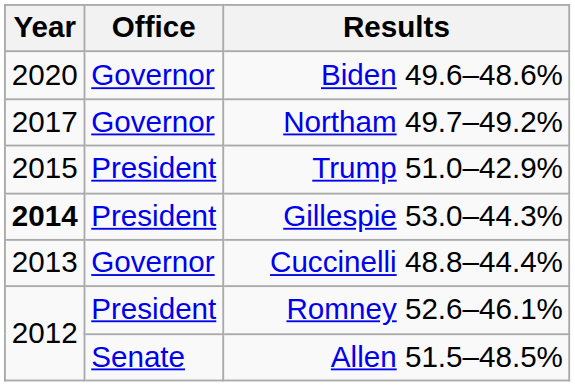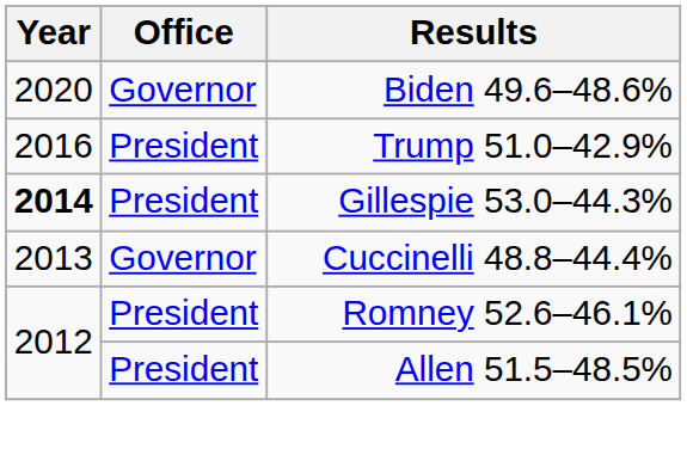- row: 2017 | Governor | Northam 49.7–49.2%
Trump 51.0–42.9% | Year: 2015 -> 2016
Allen 51.5–48.5% | Office: Senate -> President
